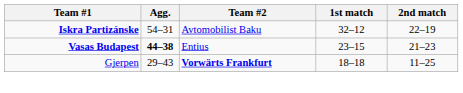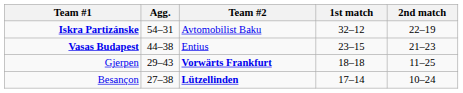Vasas Budapest | Agg.: bold -> normal
+ row: Besançon | 27–38 | Lützellinden | 17–14 | 10–24
